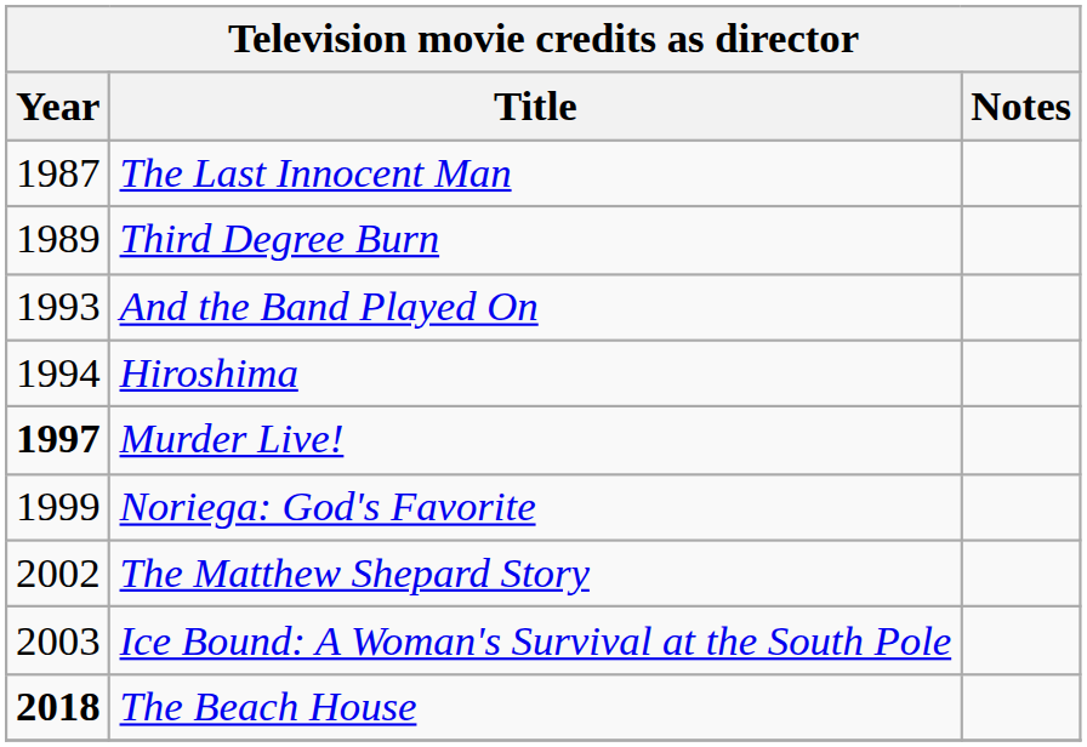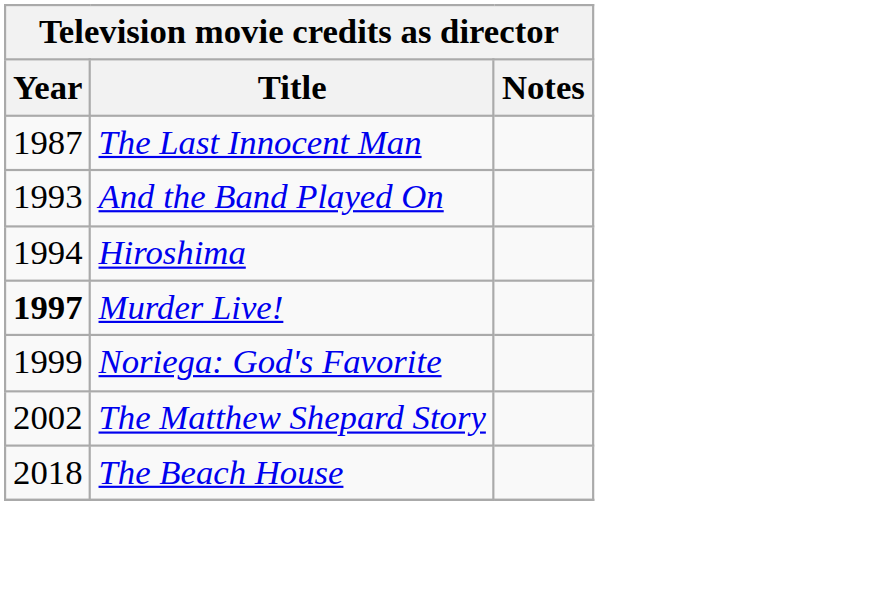- row: 1989 | Third Degree Burn
- row: 2003 | Ice Bound: A Woman's Survival at the South Pole
The Beach House | Year: bold -> normal
